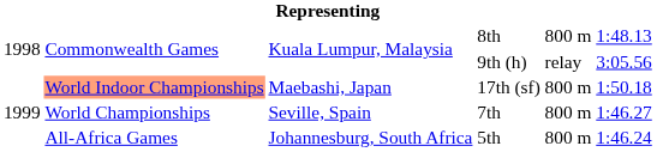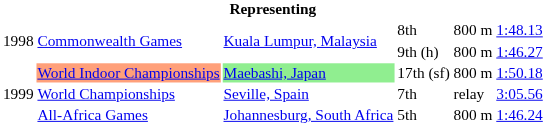9th (h) | column 5: relay -> 800 m
9th (h) | column 6: 3:05.56 -> 1:46.27
17th (sf) | column 3: no background -> lightgreen background
7th | column 5: 800 m -> relay
7th | column 6: 1:46.27 -> 3:05.56
